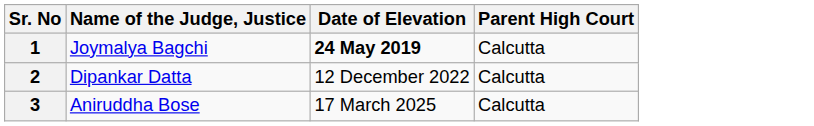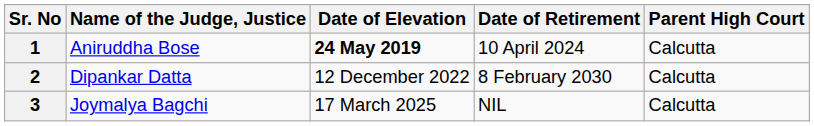+ column: Date of Retirement | 10 April 2024 | 8 February 2030 | NIL
1 | Name of the Judge, Justice: Joymalya Bagchi -> Aniruddha Bose
3 | Name of the Judge, Justice: Aniruddha Bose -> Joymalya Bagchi
